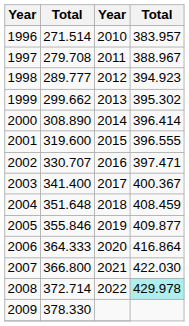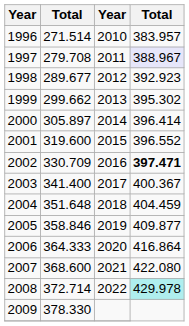1997 | column 4: no background -> lavender background
1998 | column 2: 289.777 -> 289.677
1998 | column 4: 394.923 -> 392.923
2000 | column 2: 308.890 -> 305.897
2001 | column 4: 396.555 -> 396.552
2002 | column 2: 330.707 -> 330.709
2002 | column 4: normal -> bold
2004 | column 4: 408.459 -> 404.459
2005 | column 2: 355.846 -> 358.846
2007 | column 2: 366.800 -> 368.600
2007 | column 4: 422.030 -> 422.080
